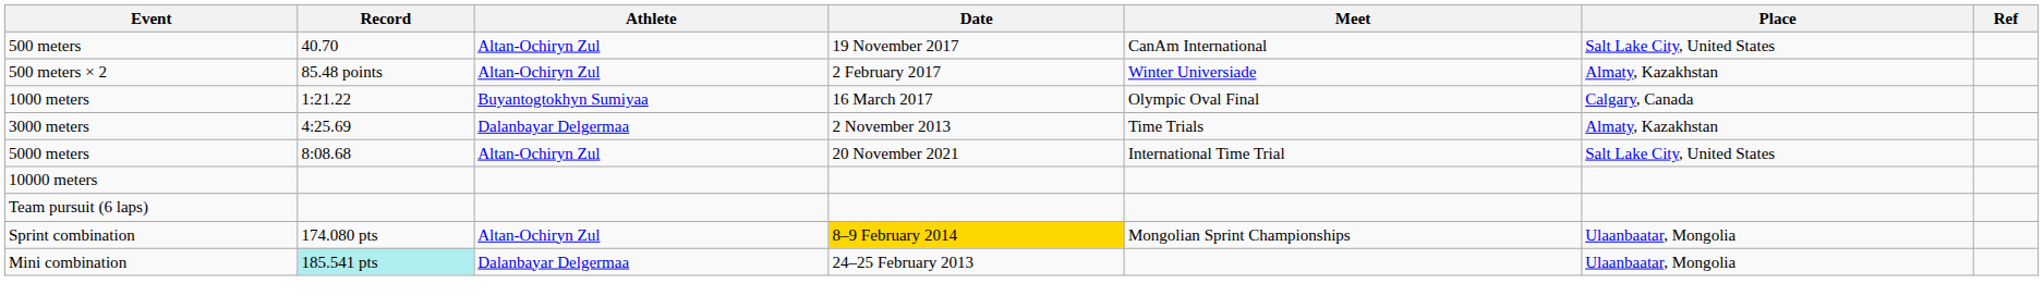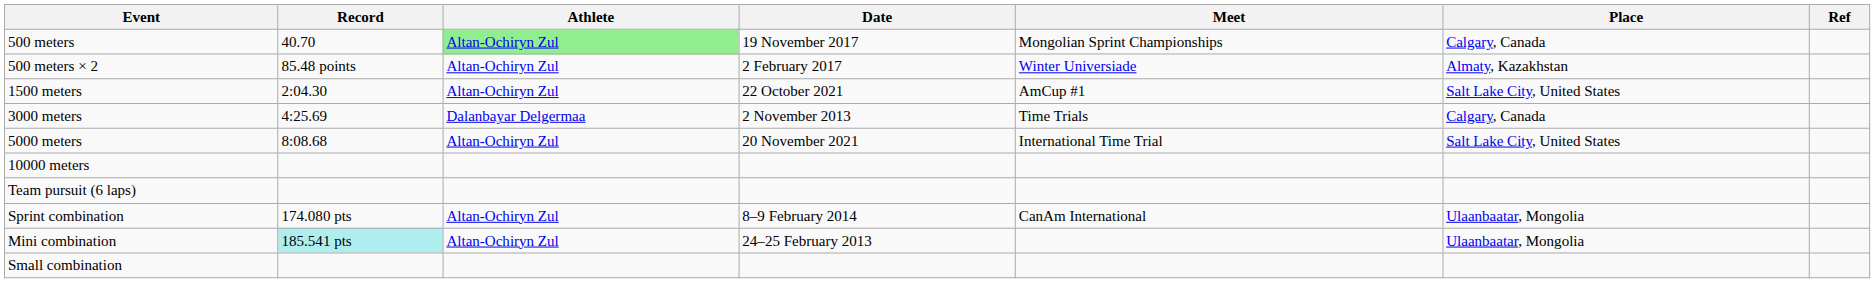500 meters | Athlete: no background -> lightgreen background
500 meters | Meet: CanAm International -> Mongolian Sprint Championships
500 meters | Place: Salt Lake City, United States -> Calgary, Canada
- row: 1000 meters | 1:21.22 | Buyantogtokhyn Sumiyaa | 16 March 2017 | Olympic Oval Final | Calgary, Canada
+ row: 1500 meters | 2:04.30 | Altan-Ochiryn Zul | 22 October 2021 | AmCup #1 | Salt Lake City, United States
3000 meters | Place: Almaty, Kazakhstan -> Calgary, Canada
Sprint combination | Date: gold background -> no background
Sprint combination | Meet: Mongolian Sprint Championships -> CanAm International
Mini combination | Athlete: Dalanbayar Delgermaa -> Altan-Ochiryn Zul
+ row: Small combination
